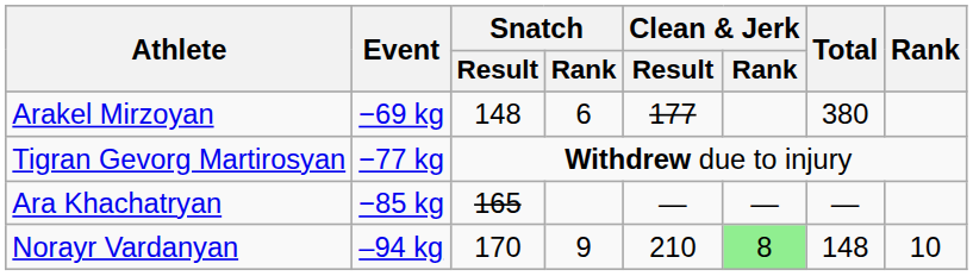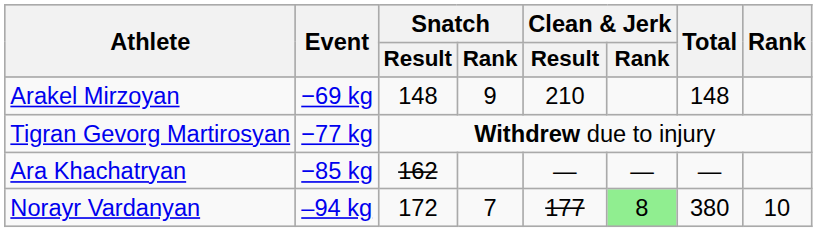Arakel Mirzoyan | Snatch / Rank: 6 -> 9
Arakel Mirzoyan | Clean & Jerk / Result: 177 -> 210
Arakel Mirzoyan | Total: 380 -> 148
Ara Khachatryan | Snatch / Result: 165 -> 162
Norayr Vardanyan | Snatch / Result: 170 -> 172
Norayr Vardanyan | Snatch / Rank: 9 -> 7
Norayr Vardanyan | Clean & Jerk / Result: 210 -> 177
Norayr Vardanyan | Total: 148 -> 380
